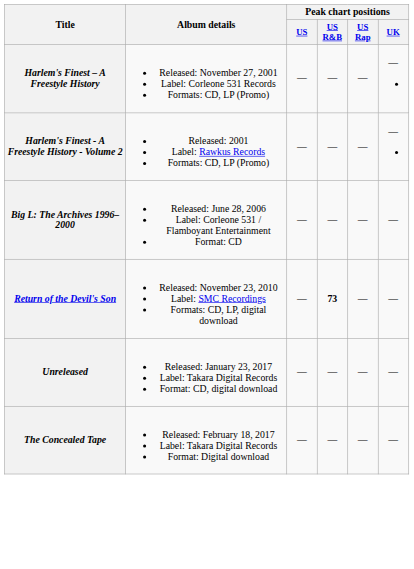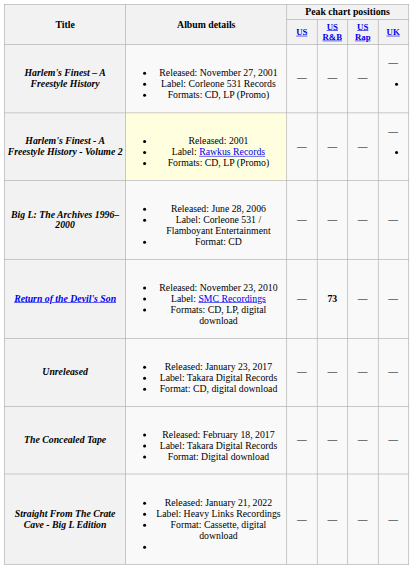Harlem's Finest - A Freestyle History - Volume 2 | Album details: no background -> lightyellow background
+ row: Straight From The Crate Cave - Big L Edition | Released: January 21, 2022 Label: Heavy Links Recordings Format: Cassette, digital download | — | — | — | —
